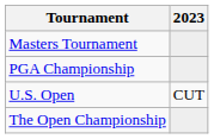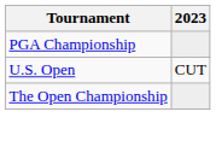- row: Masters Tournament
